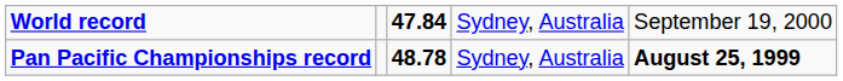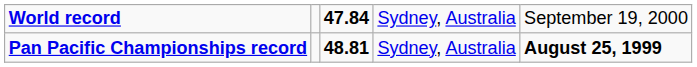Pan Pacific Championships record | column 3: 48.78 -> 48.81
